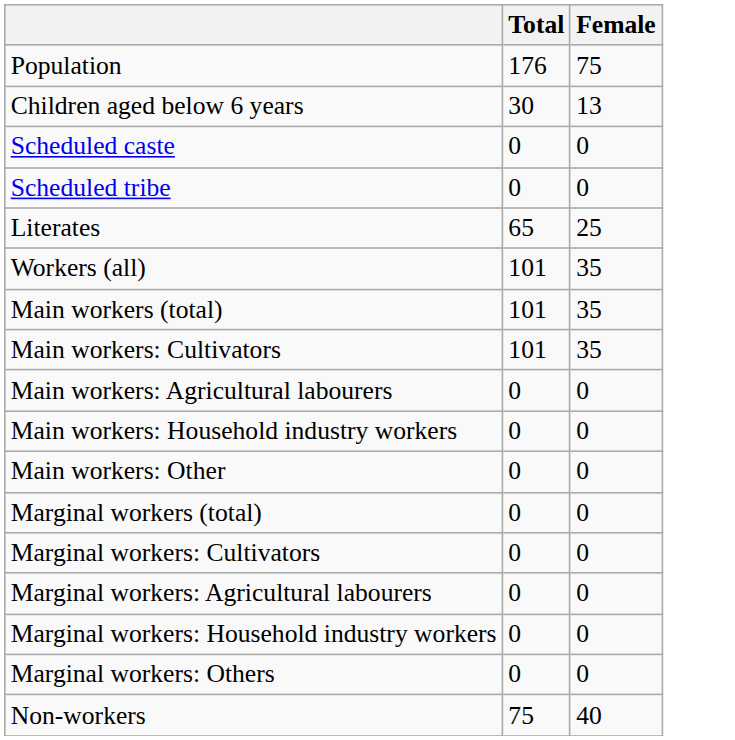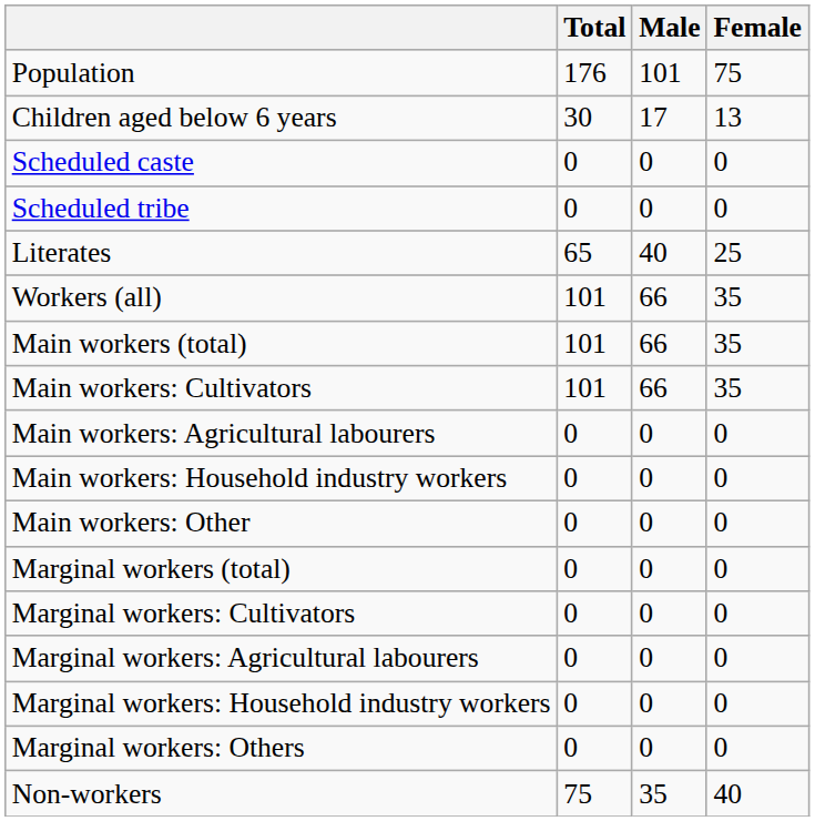+ column: Male | 101 | 17 | 0 | 0 | 40 | 66 | 66 | 66 | 0 | 0 | 0 | 0 | 0 | 0 | 0 | 0 | 35
